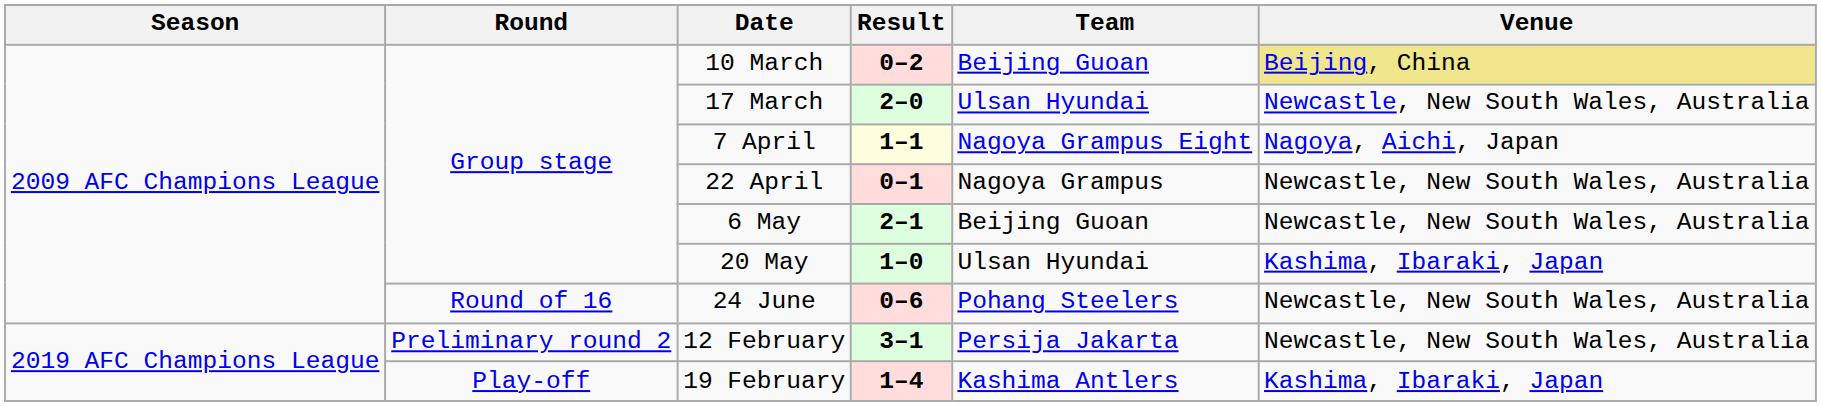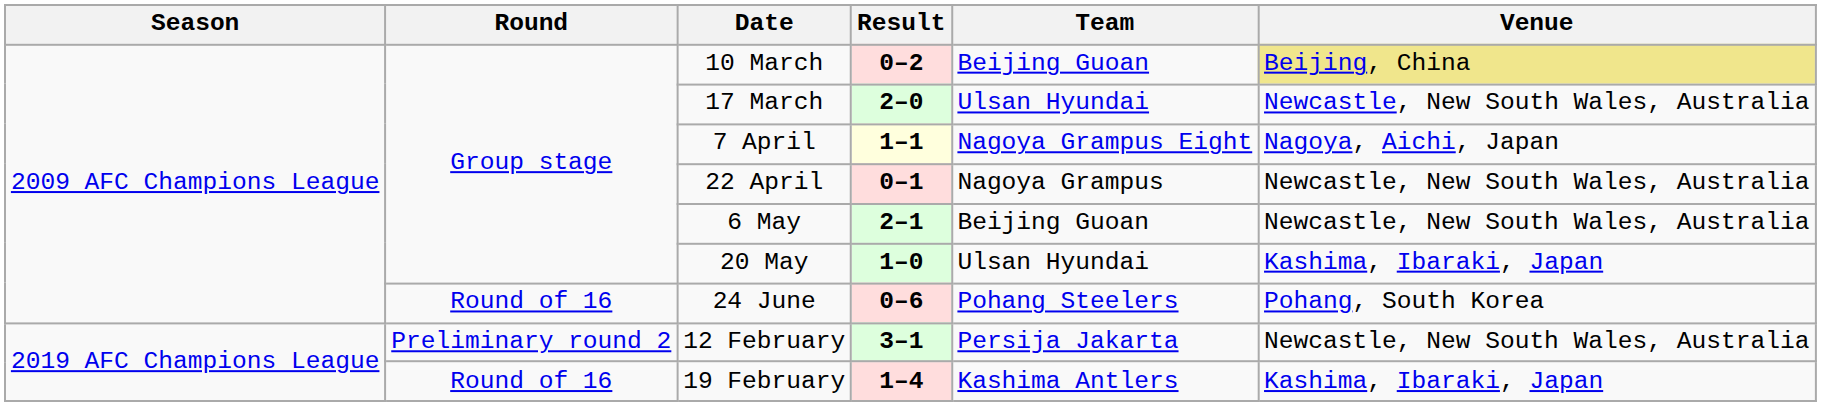24 June | Venue: Newcastle, New South Wales, Australia -> Pohang, South Korea
19 February | Round: Play-off -> Round of 16
